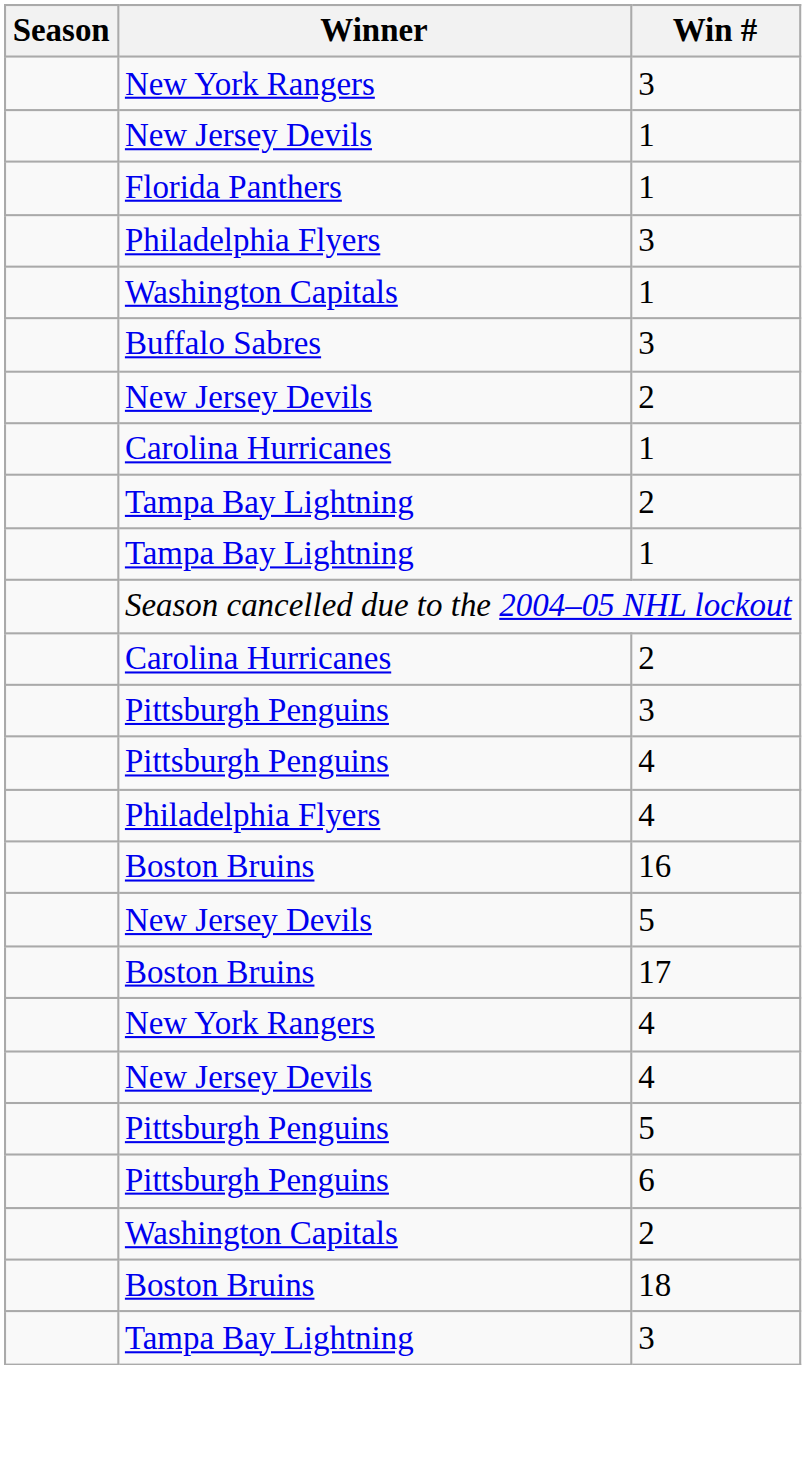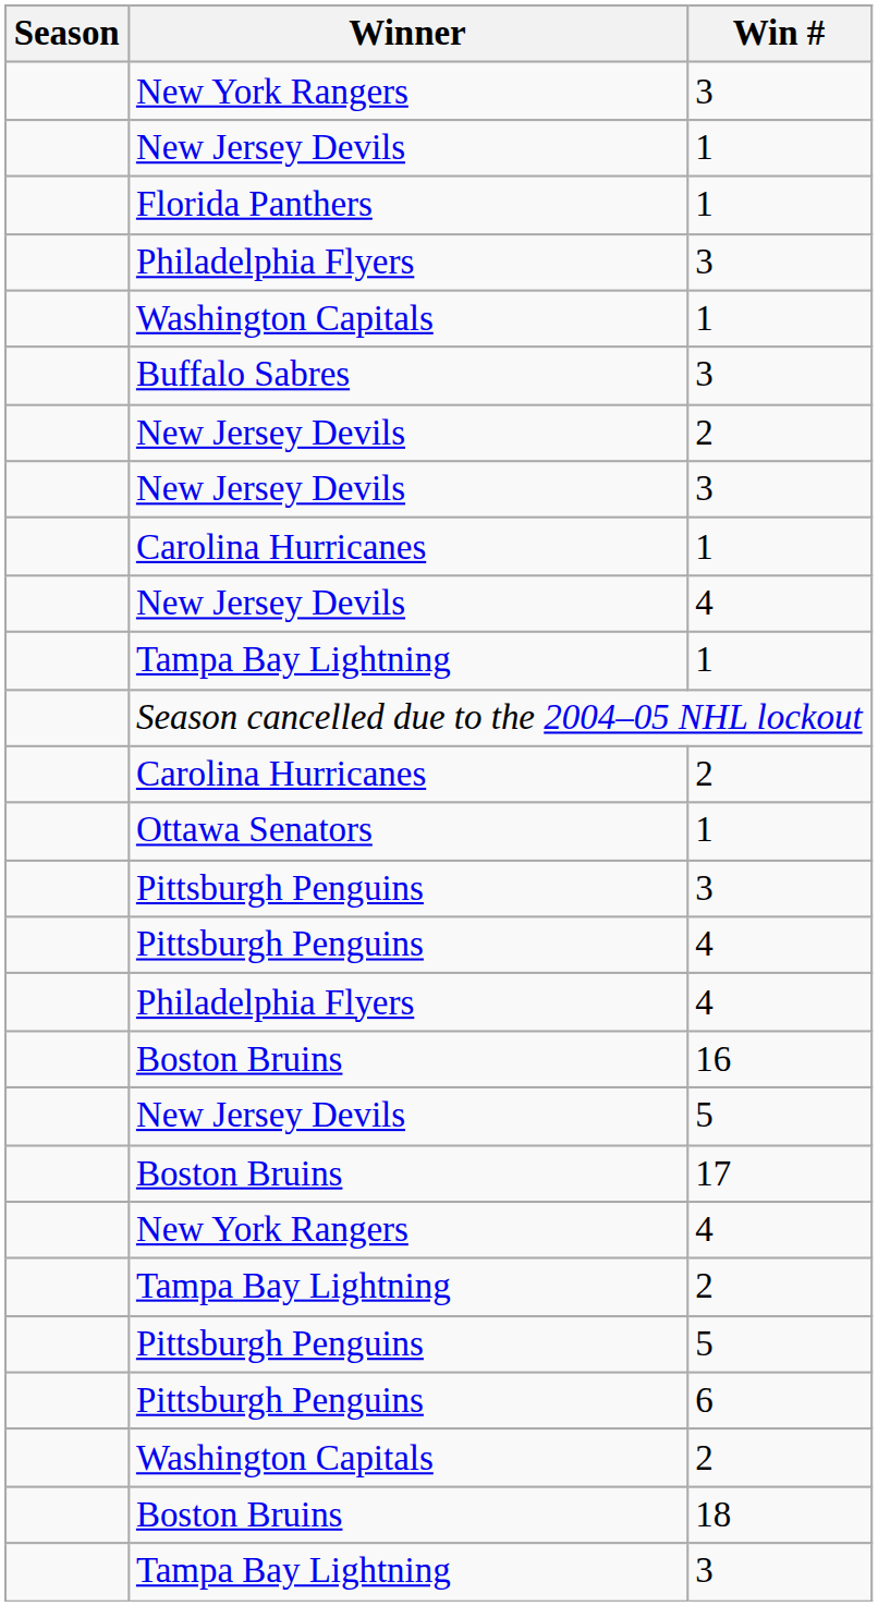+ row: New Jersey Devils | 3
rows swapped: New Jersey Devils / 4 <-> Tampa Bay Lightning / 2
+ row: Ottawa Senators | 1
